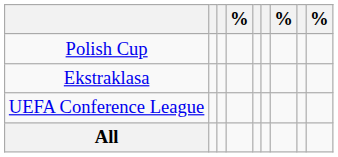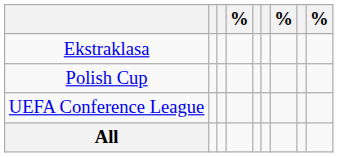rows swapped: Ekstraklasa <-> Polish Cup
